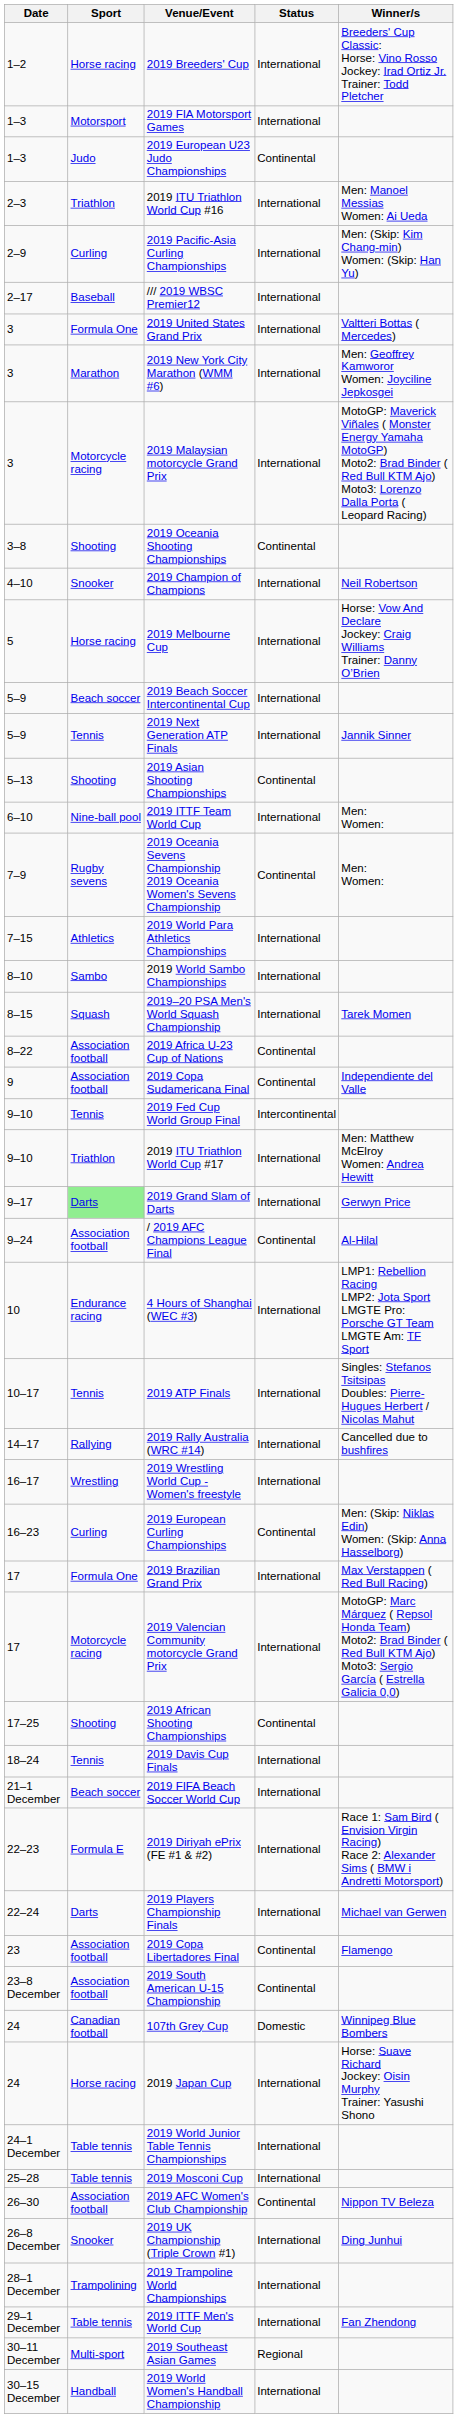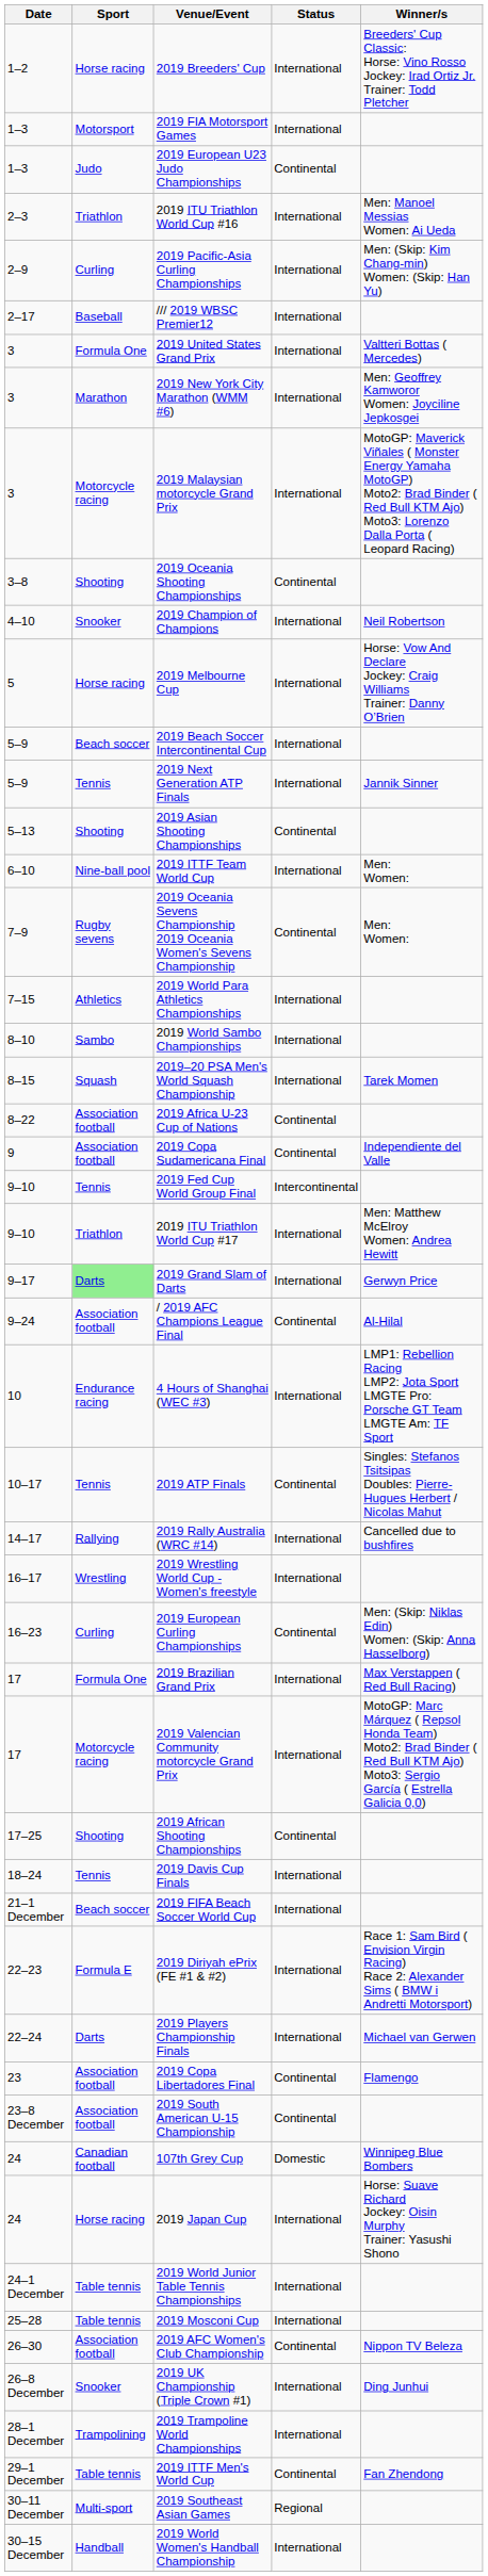2019 ATP Finals | Status: International -> Continental
2019 ITTF Men's World Cup | Status: International -> Continental
